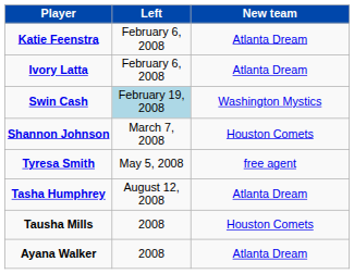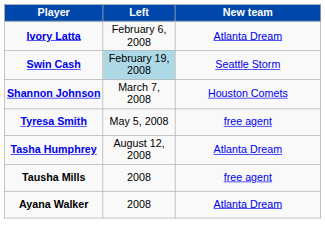- row: Katie Feenstra | February 6, 2008 | Atlanta Dream
Swin Cash | New team: Washington Mystics -> Seattle Storm
Tausha Mills | New team: Houston Comets -> free agent
